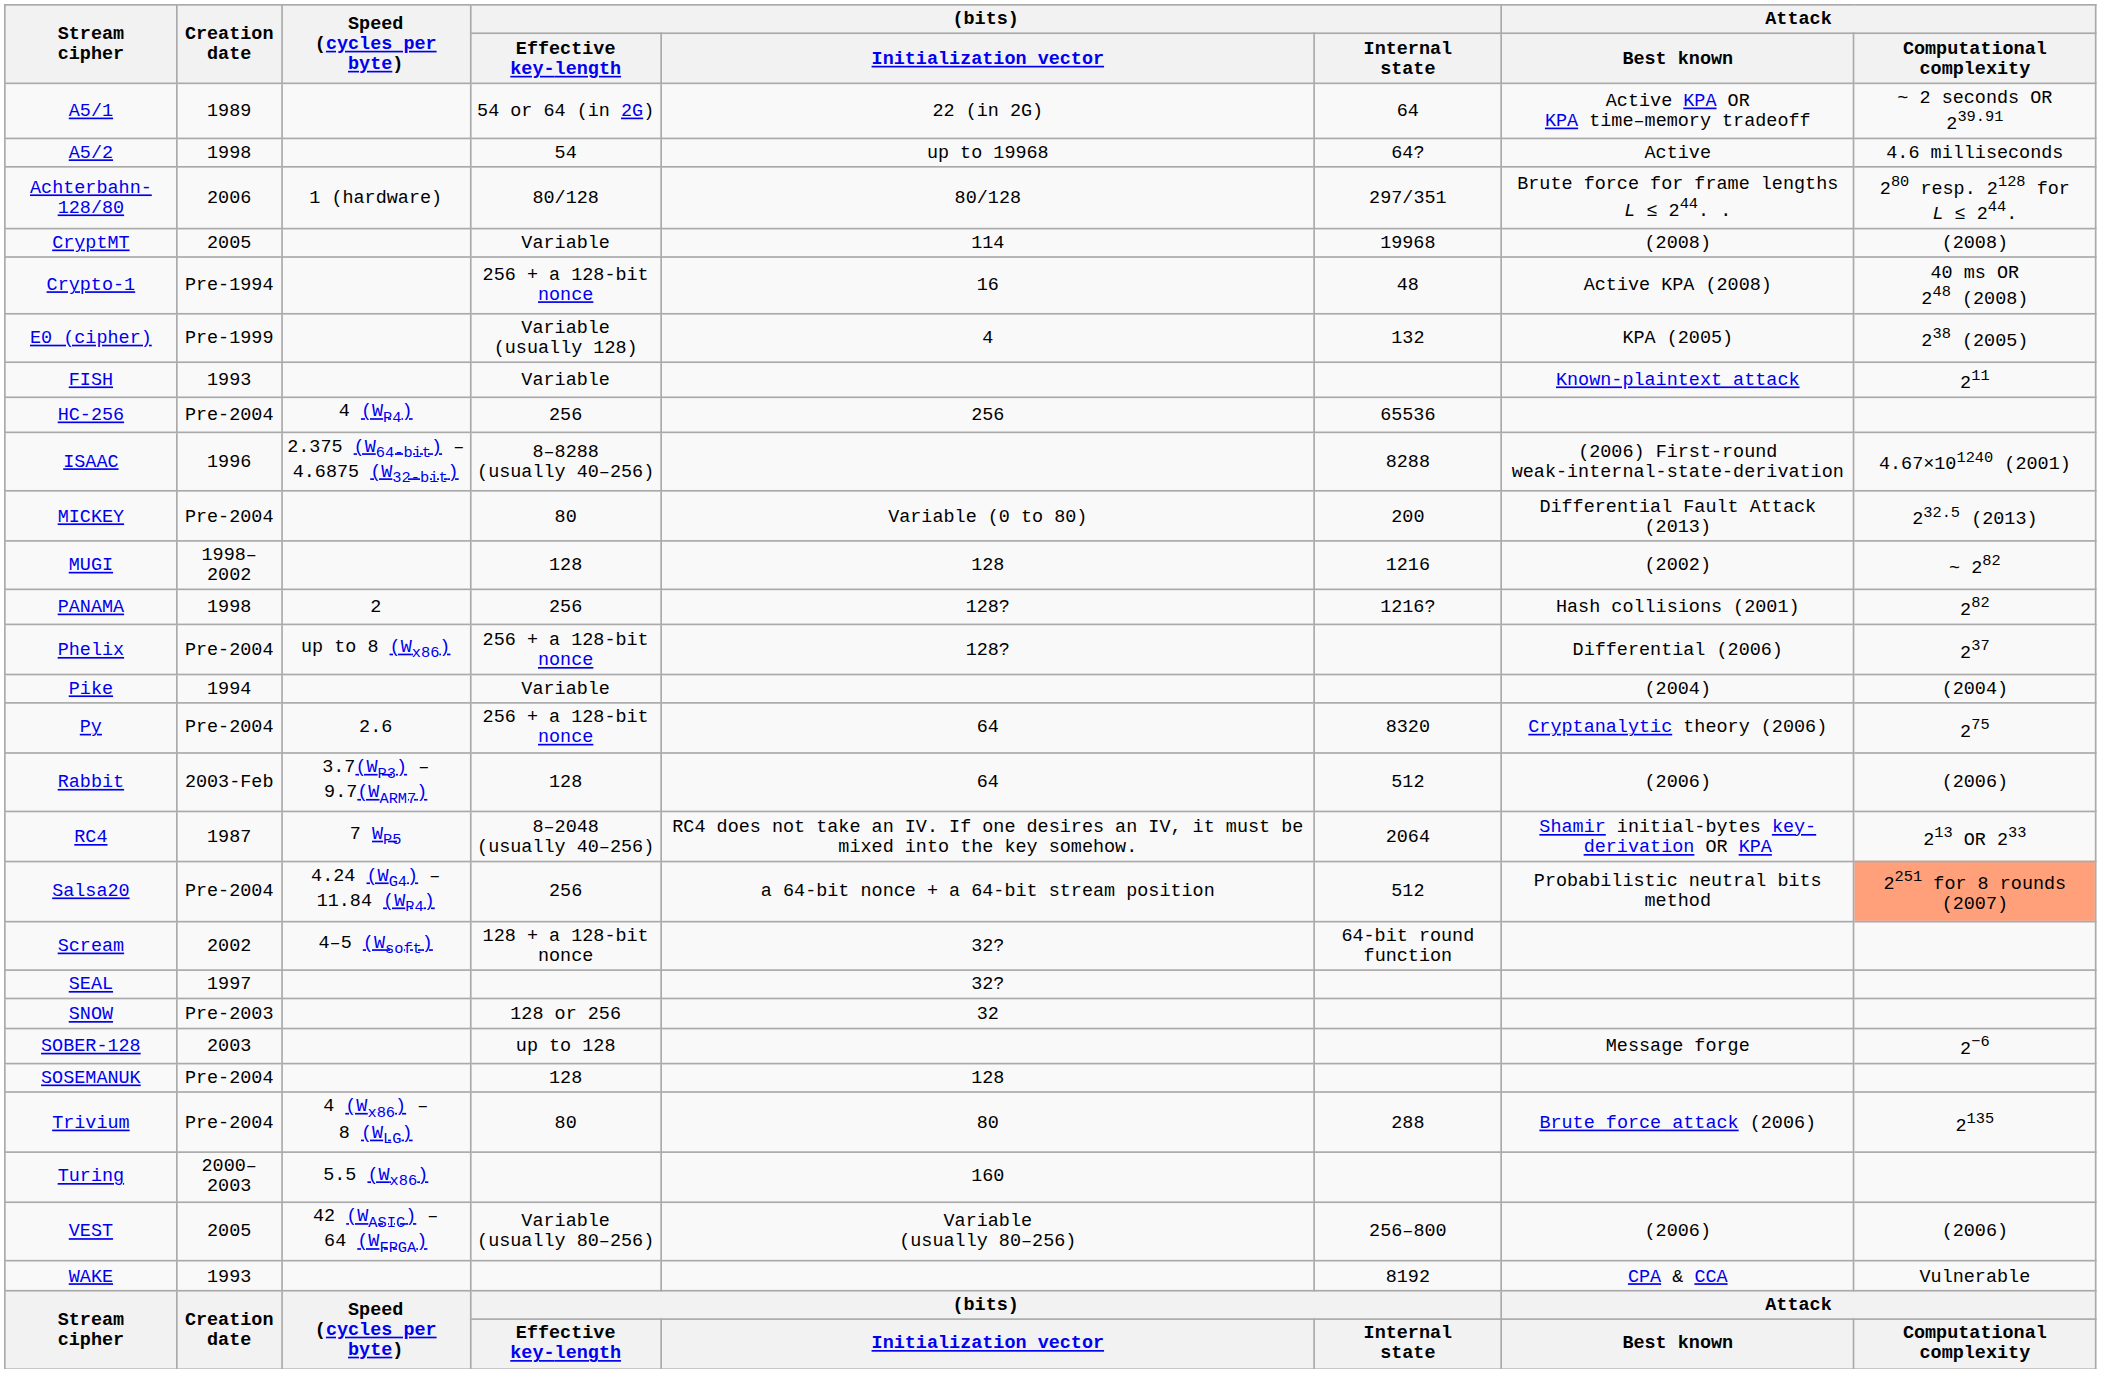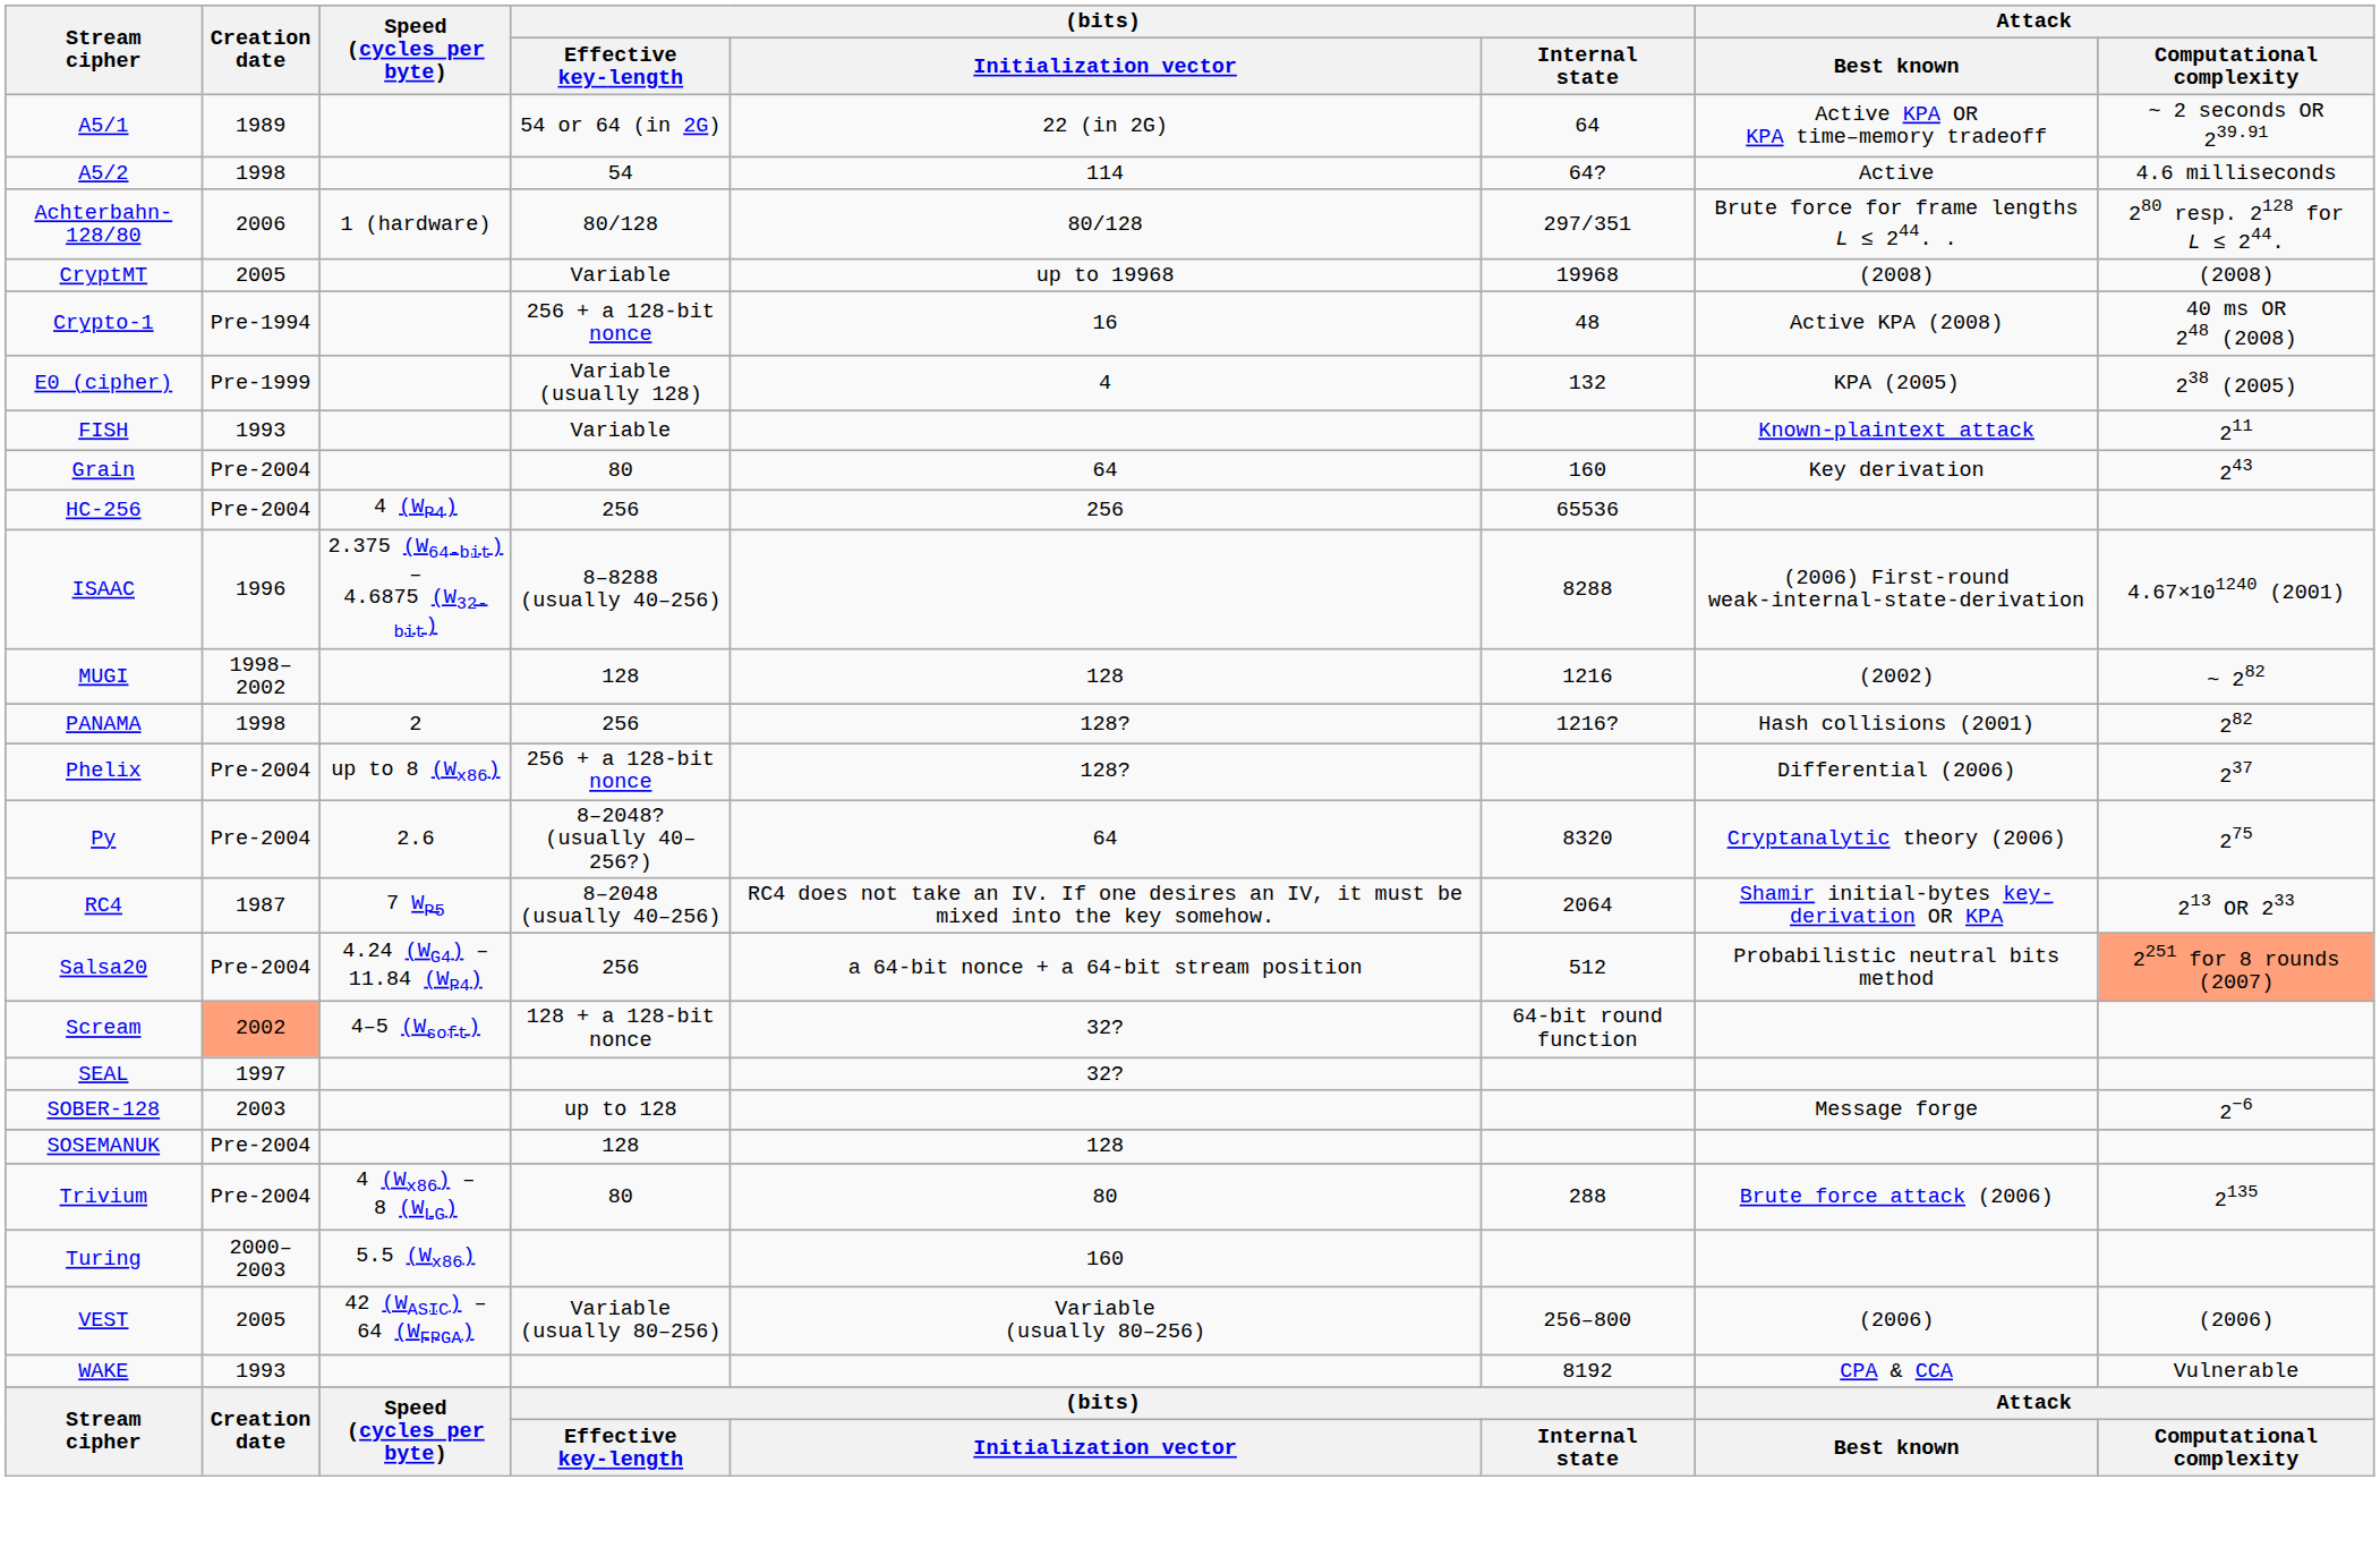A5/2 | (bits) / Initialization vector: up to 19968 -> 114
CryptMT | (bits) / Initialization vector: 114 -> up to 19968
+ row: Grain | Pre-2004 | 80 | 64 | 160 | Key derivation | 243
- row: MICKEY | Pre-2004 | 80 | Variable (0 to 80) | 200 | Differential Fault Attack (2013) | 232.5 (2013)
- row: Pike | 1994 | Variable | (2004) | (2004)
Py | (bits) / Effective key-length: 256 + a 128-bit nonce -> 8–2048? (usually 40–256?)
- row: Rabbit | 2003-Feb | 3.7(WP3) – 9.7(WARM7) | 128 | 64 | 512 | (2006) | (2006)
Scream | Creation date: no background -> lightsalmon background
- row: SNOW | Pre-2003 | 128 or 256 | 32
